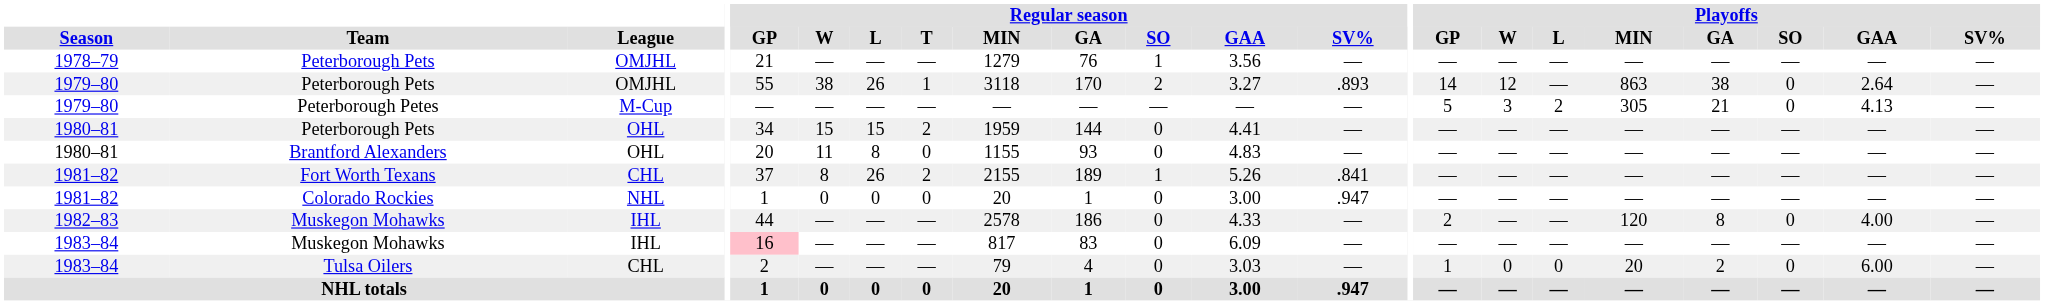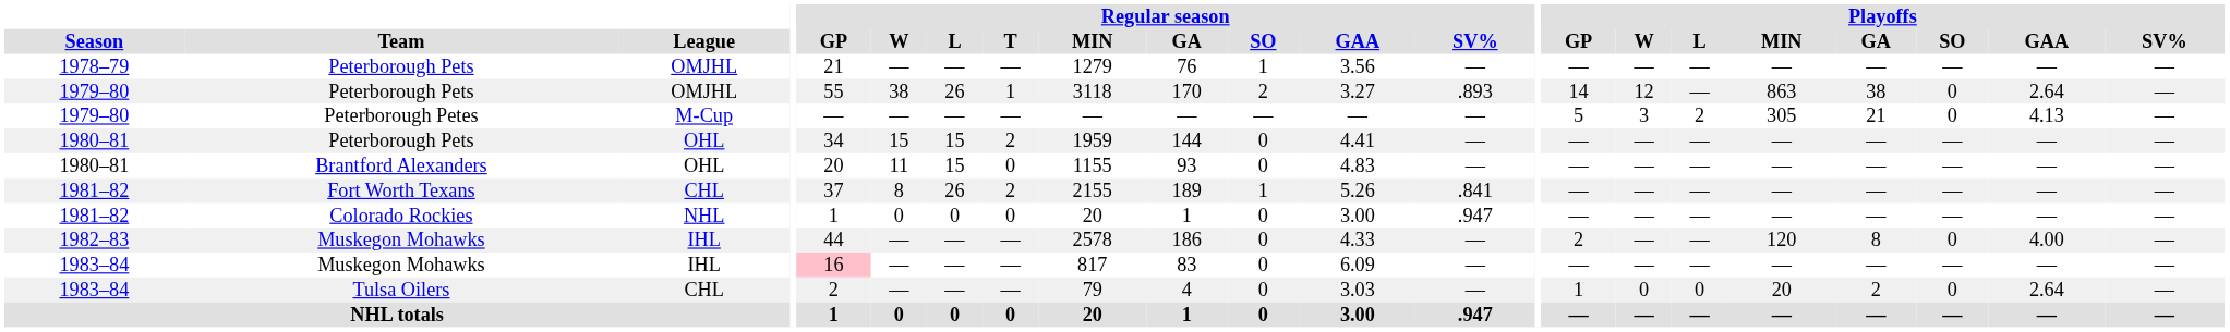Brantford Alexanders | Regular season / L: 8 -> 15
Tulsa Oilers | Playoffs / GAA: 6.00 -> 2.64
